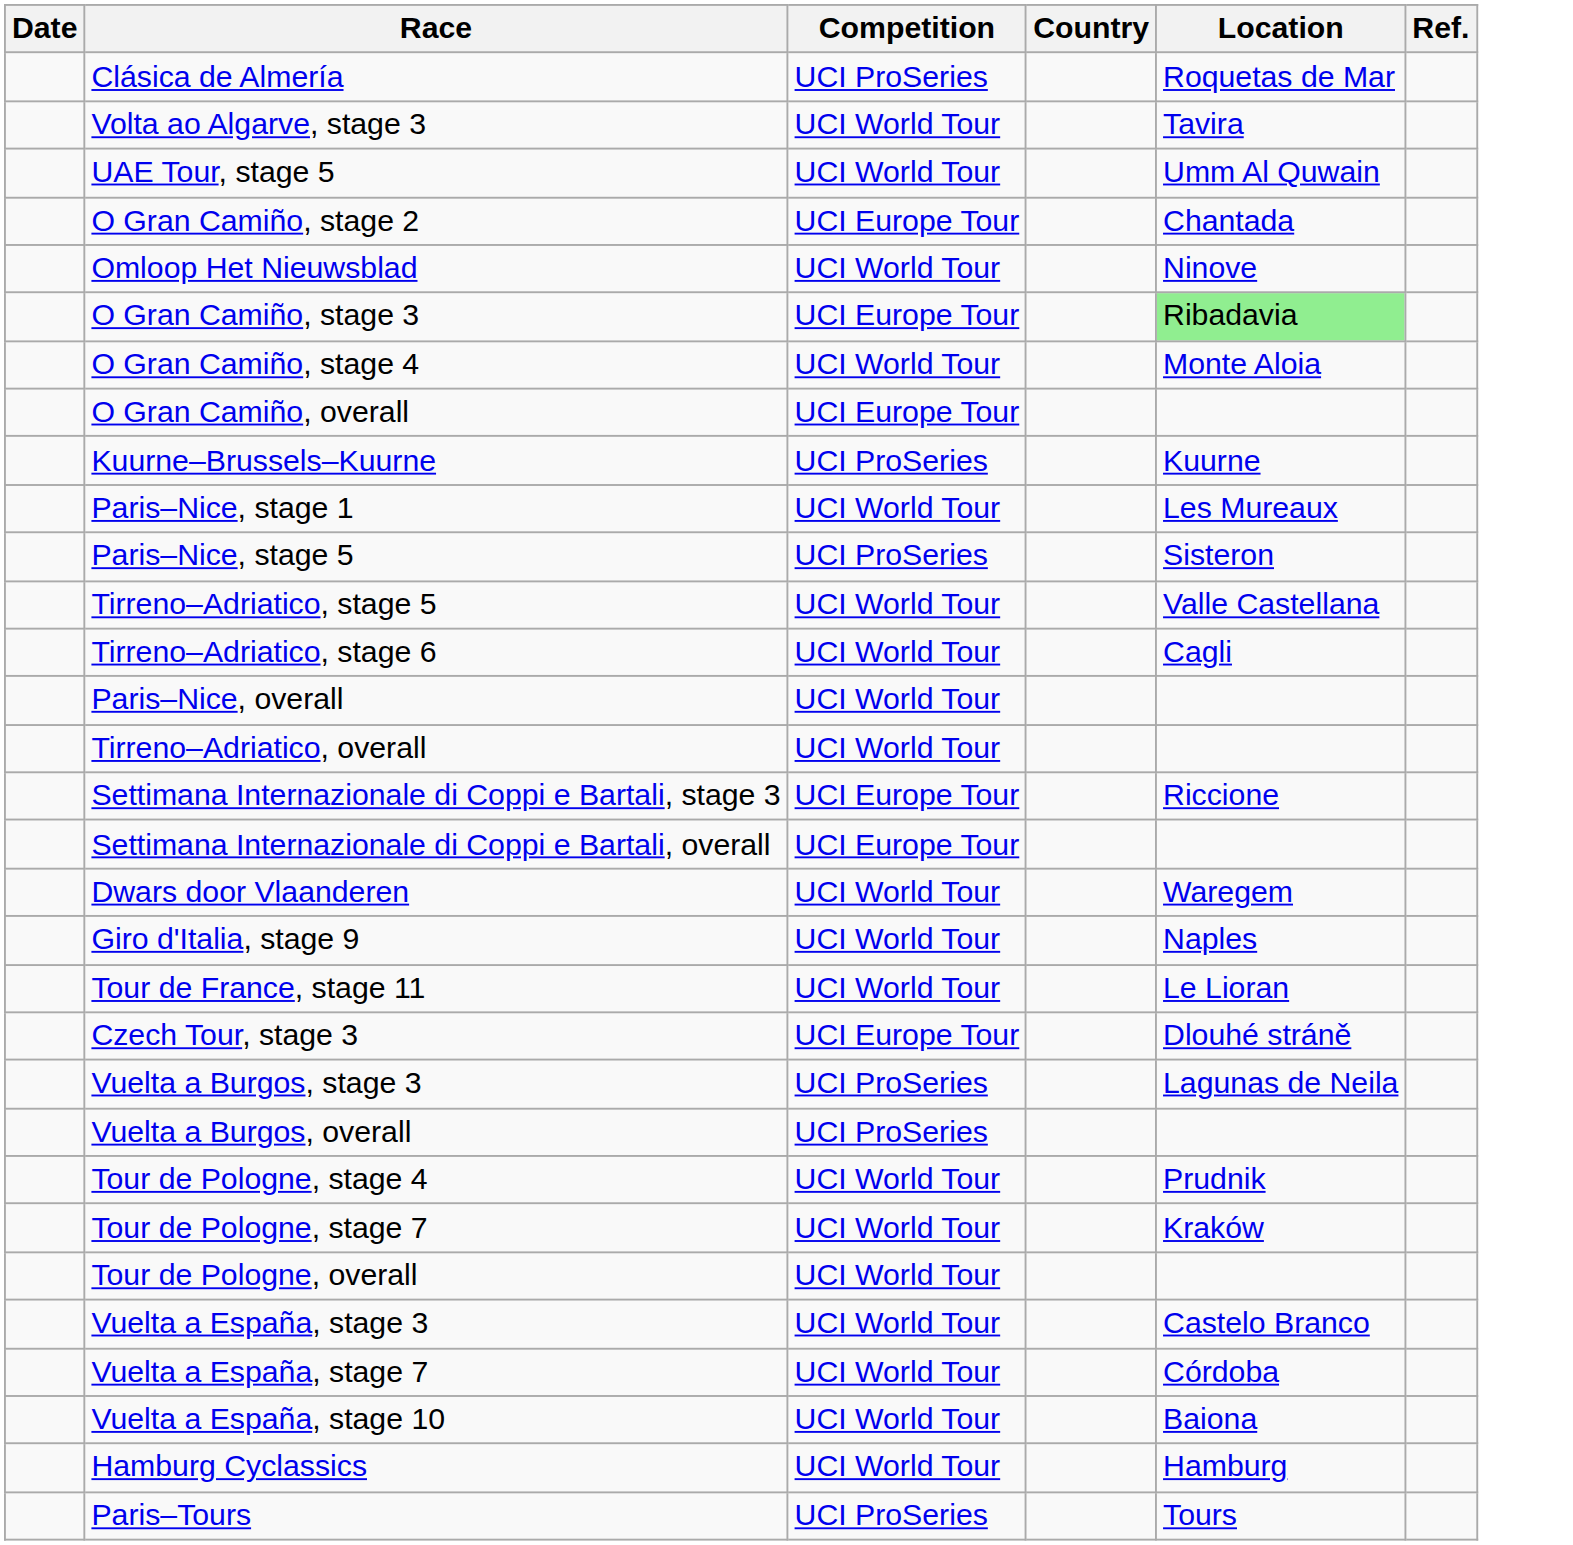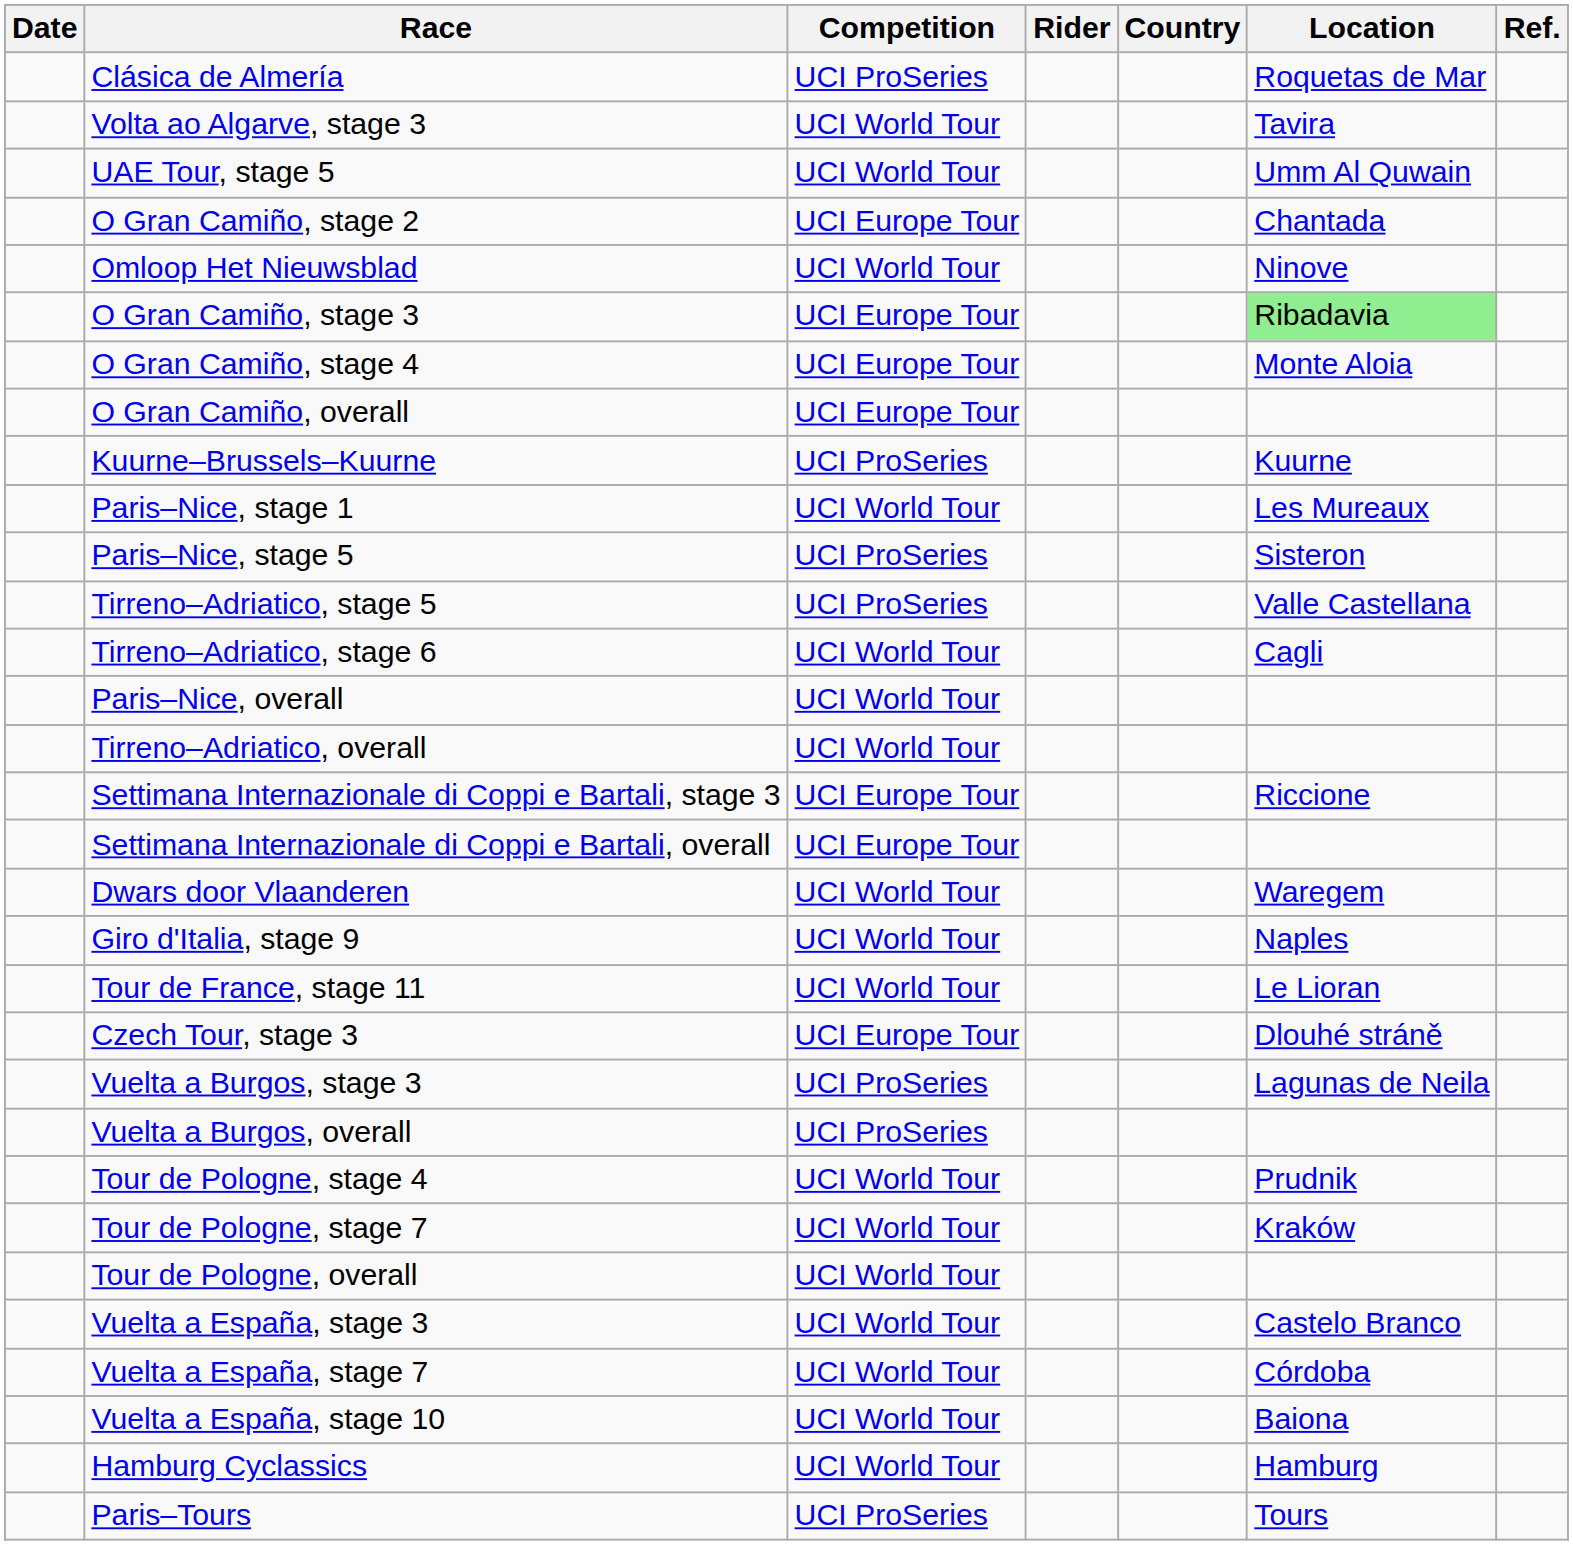+ column: Rider
O Gran Camiño, stage 4 | Competition: UCI World Tour -> UCI Europe Tour
Tirreno–Adriatico, stage 5 | Competition: UCI World Tour -> UCI ProSeries
